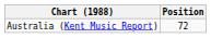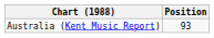Australia (Kent Music Report) | Position: 72 -> 93
